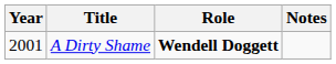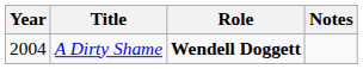A Dirty Shame | Year: 2001 -> 2004
